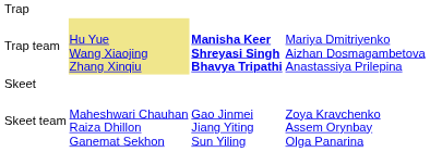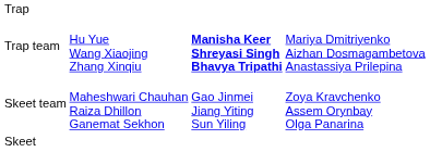Trap team | column 2: khaki background -> no background
rows swapped: Skeet <-> Skeet team
